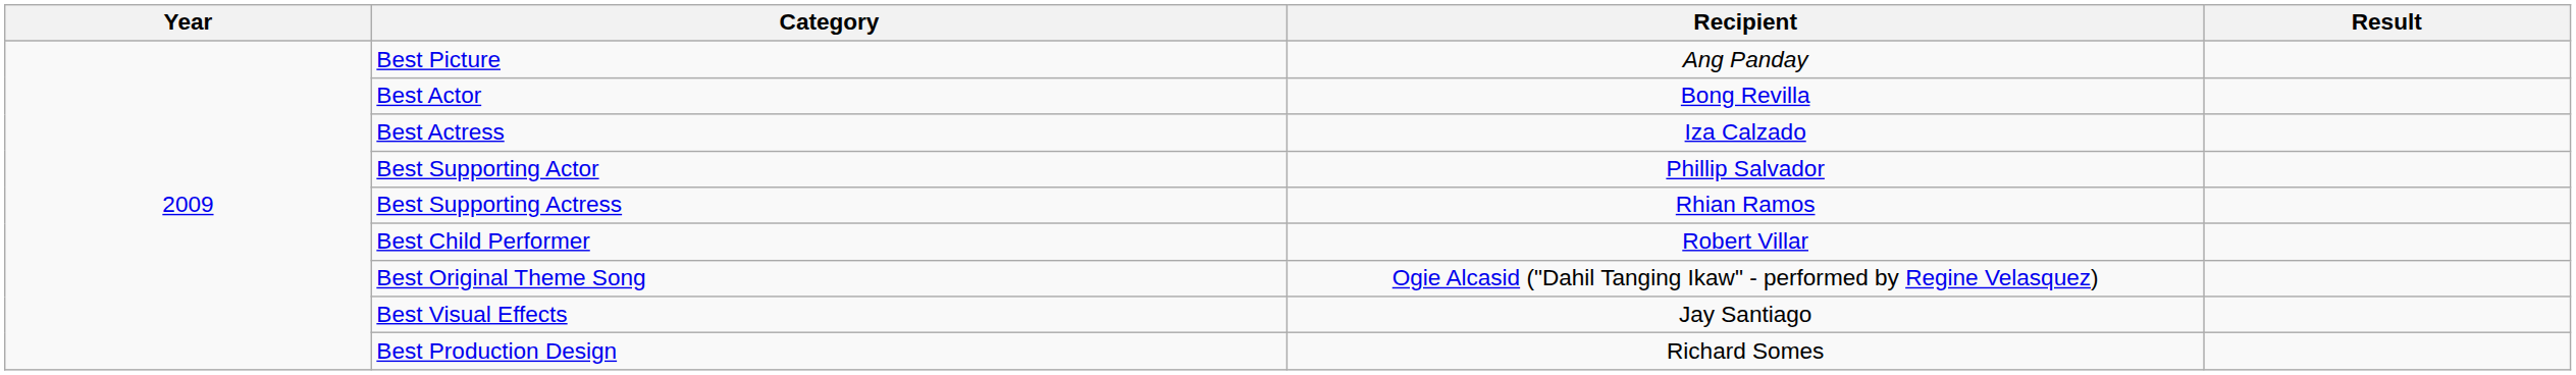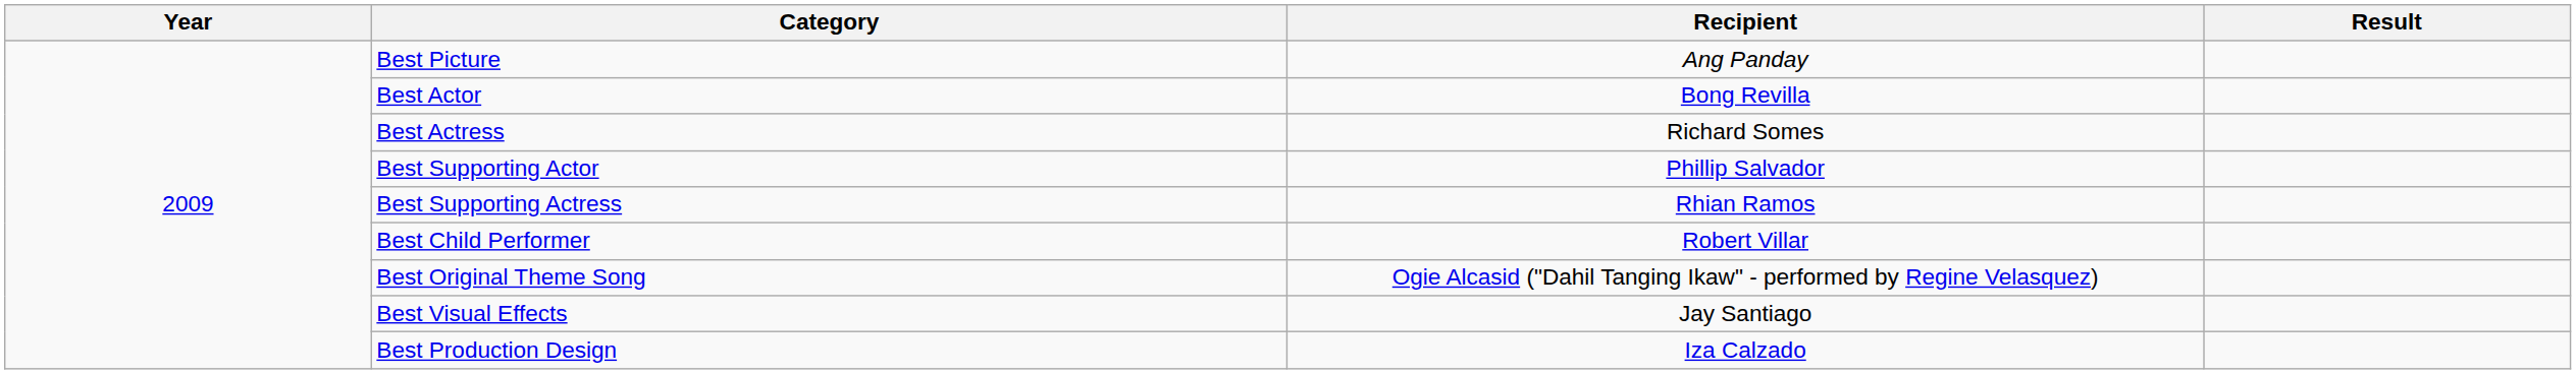Best Actress | Recipient: Iza Calzado -> Richard Somes
Best Production Design | Recipient: Richard Somes -> Iza Calzado
